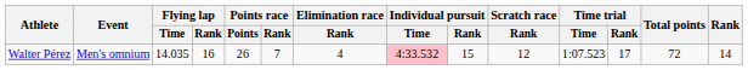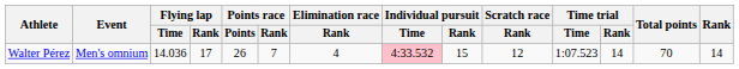Walter Pérez | Flying lap / Time: 14.035 -> 14.036
Walter Pérez | Flying lap / Rank: 16 -> 17
Walter Pérez | Time trial / Rank: 17 -> 14
Walter Pérez | Total points: 72 -> 70
